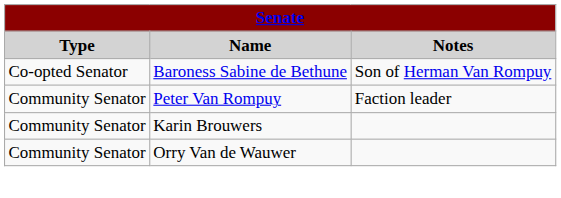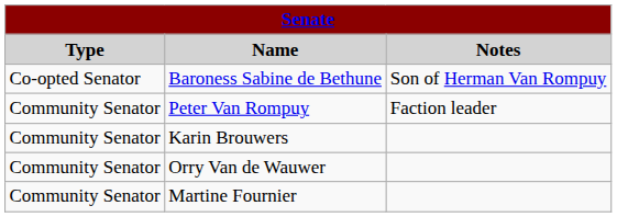+ row: Community Senator | Martine Fournier
